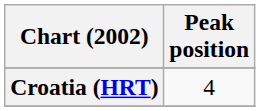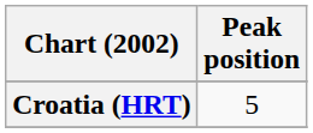Croatia (HRT) | Peak position: 4 -> 5
